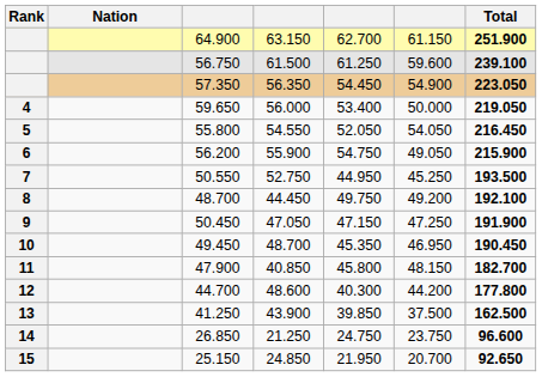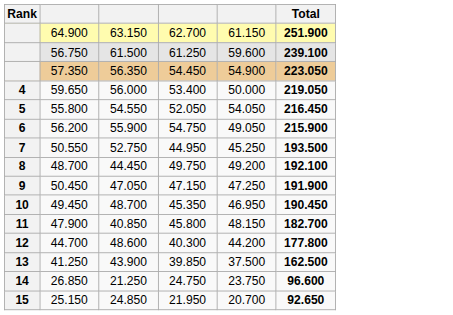- column: Nation
